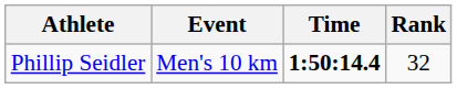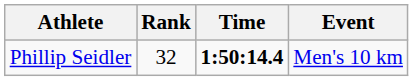columns swapped: Event <-> Rank
